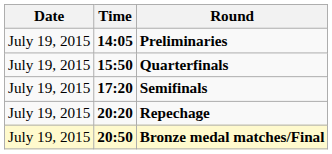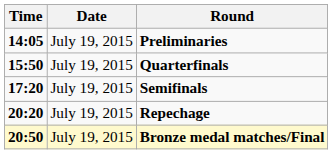columns swapped: Date <-> Time
